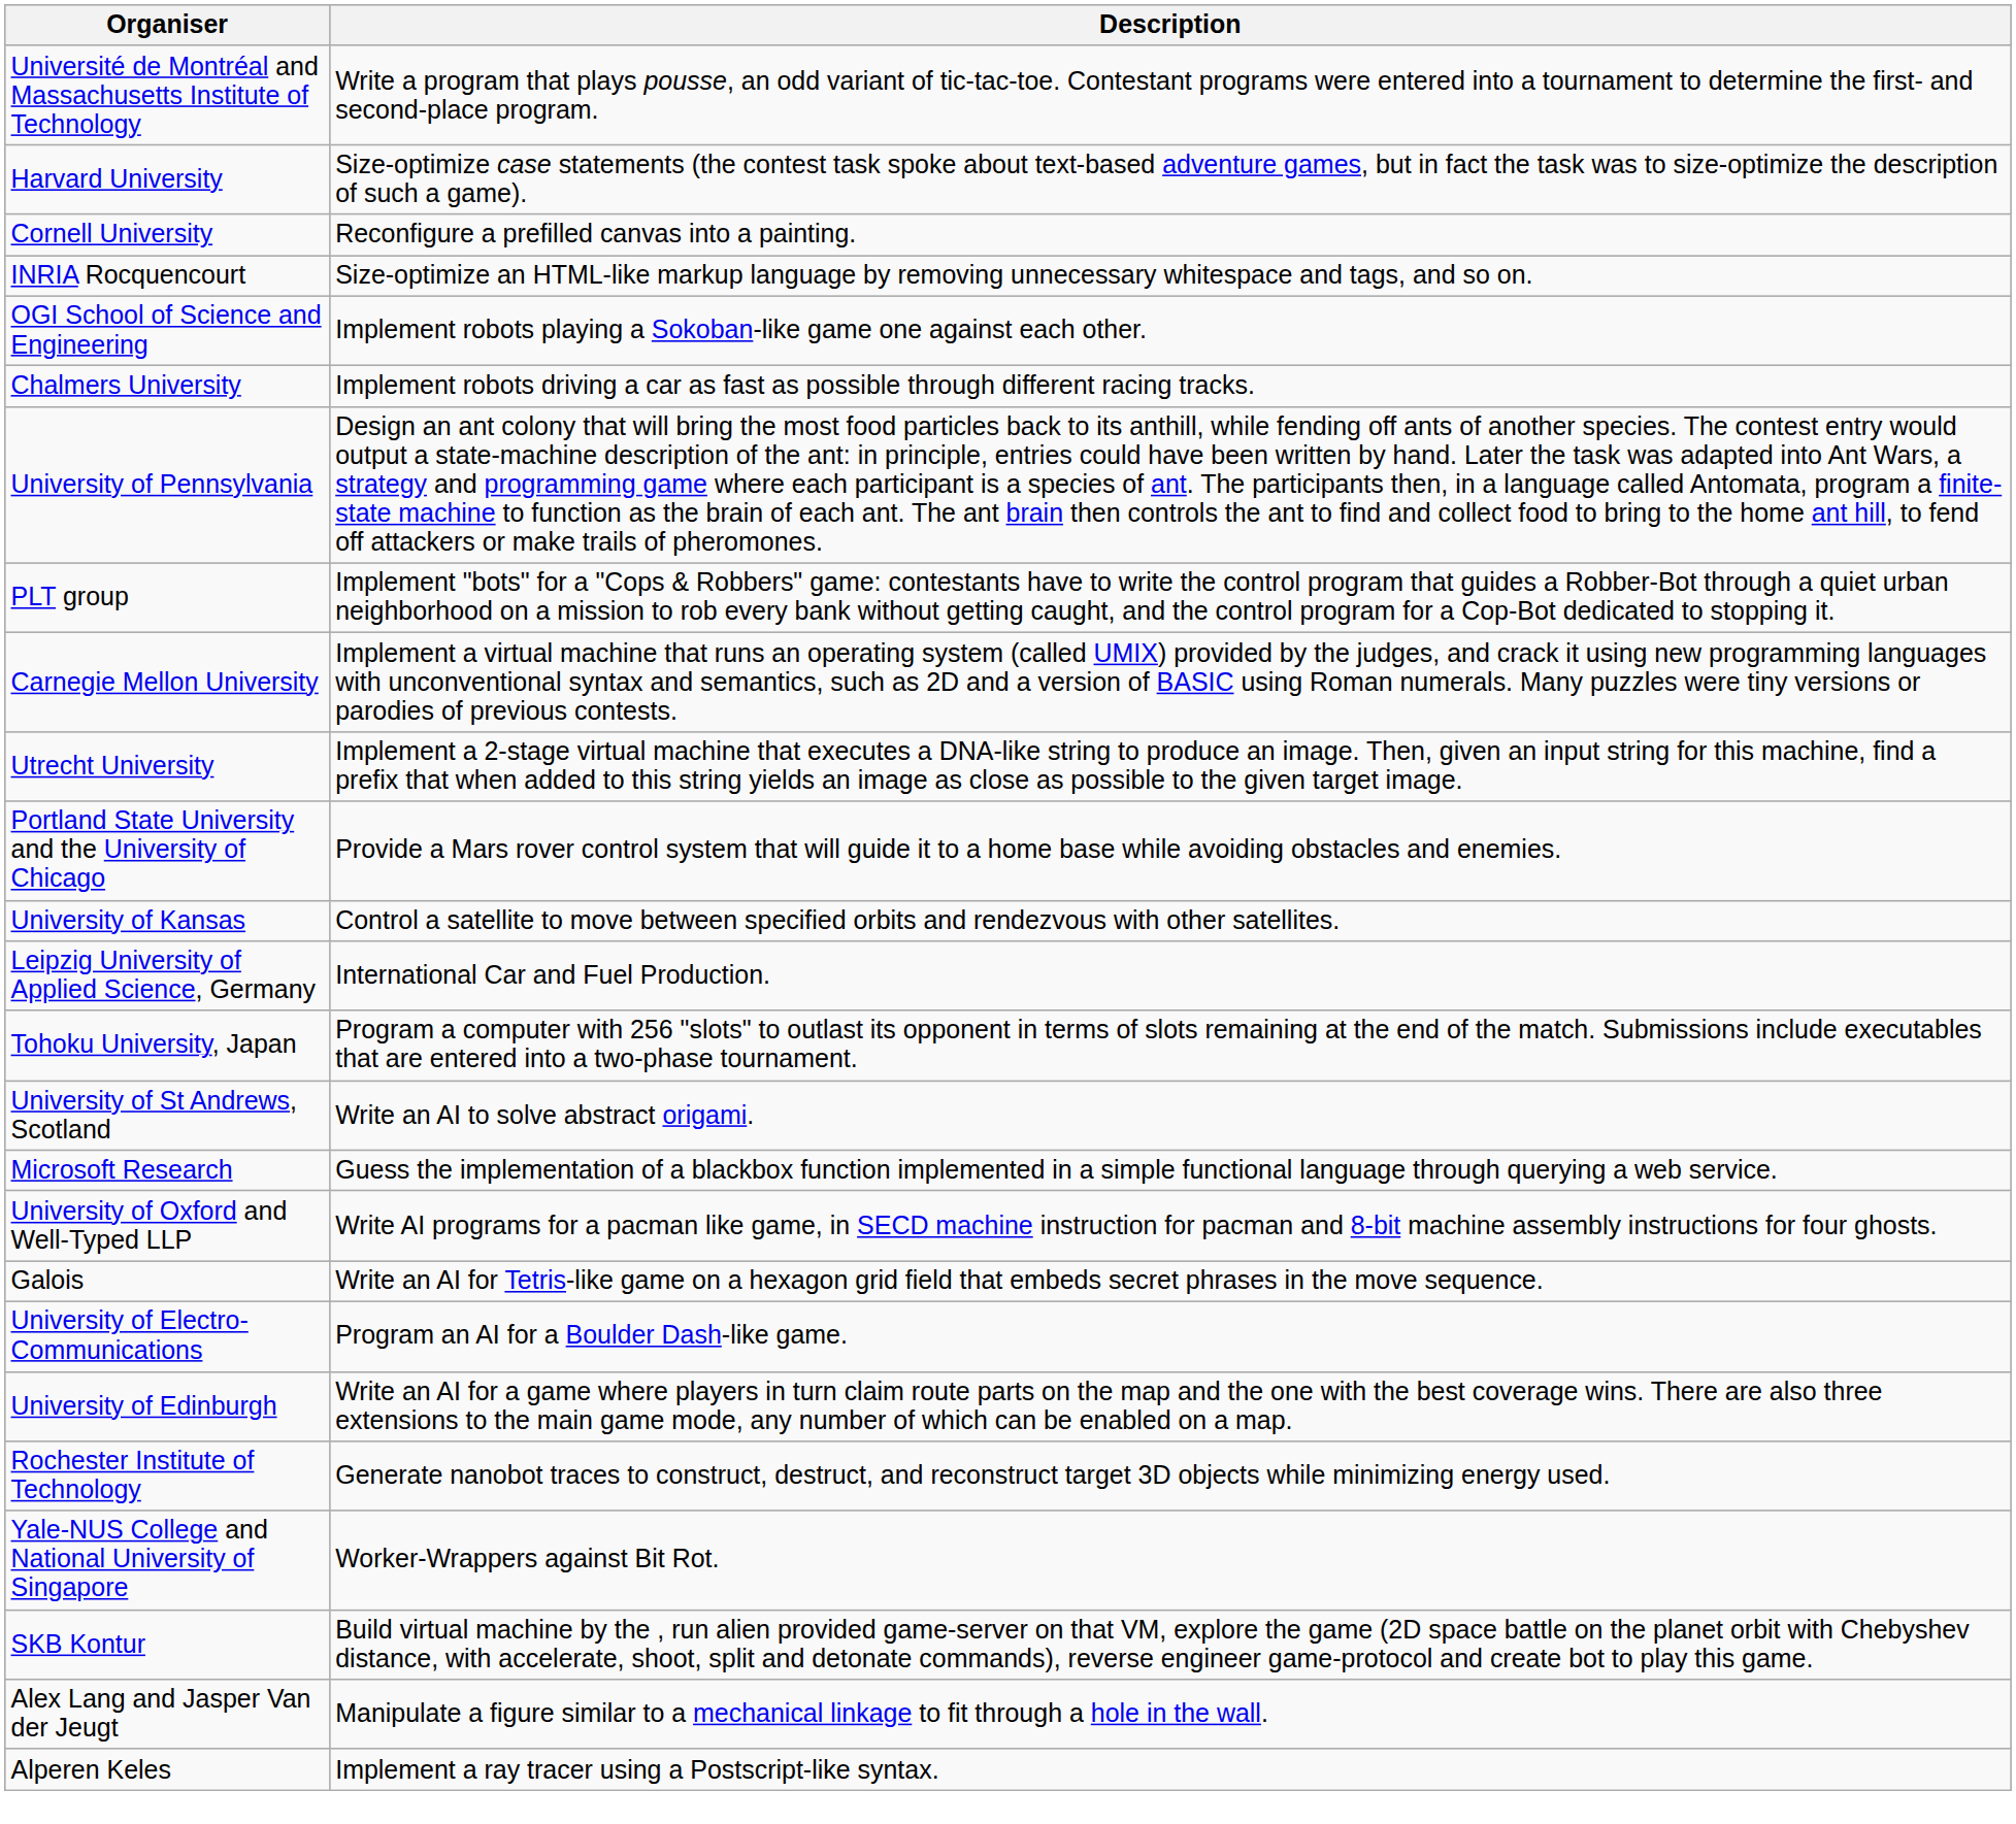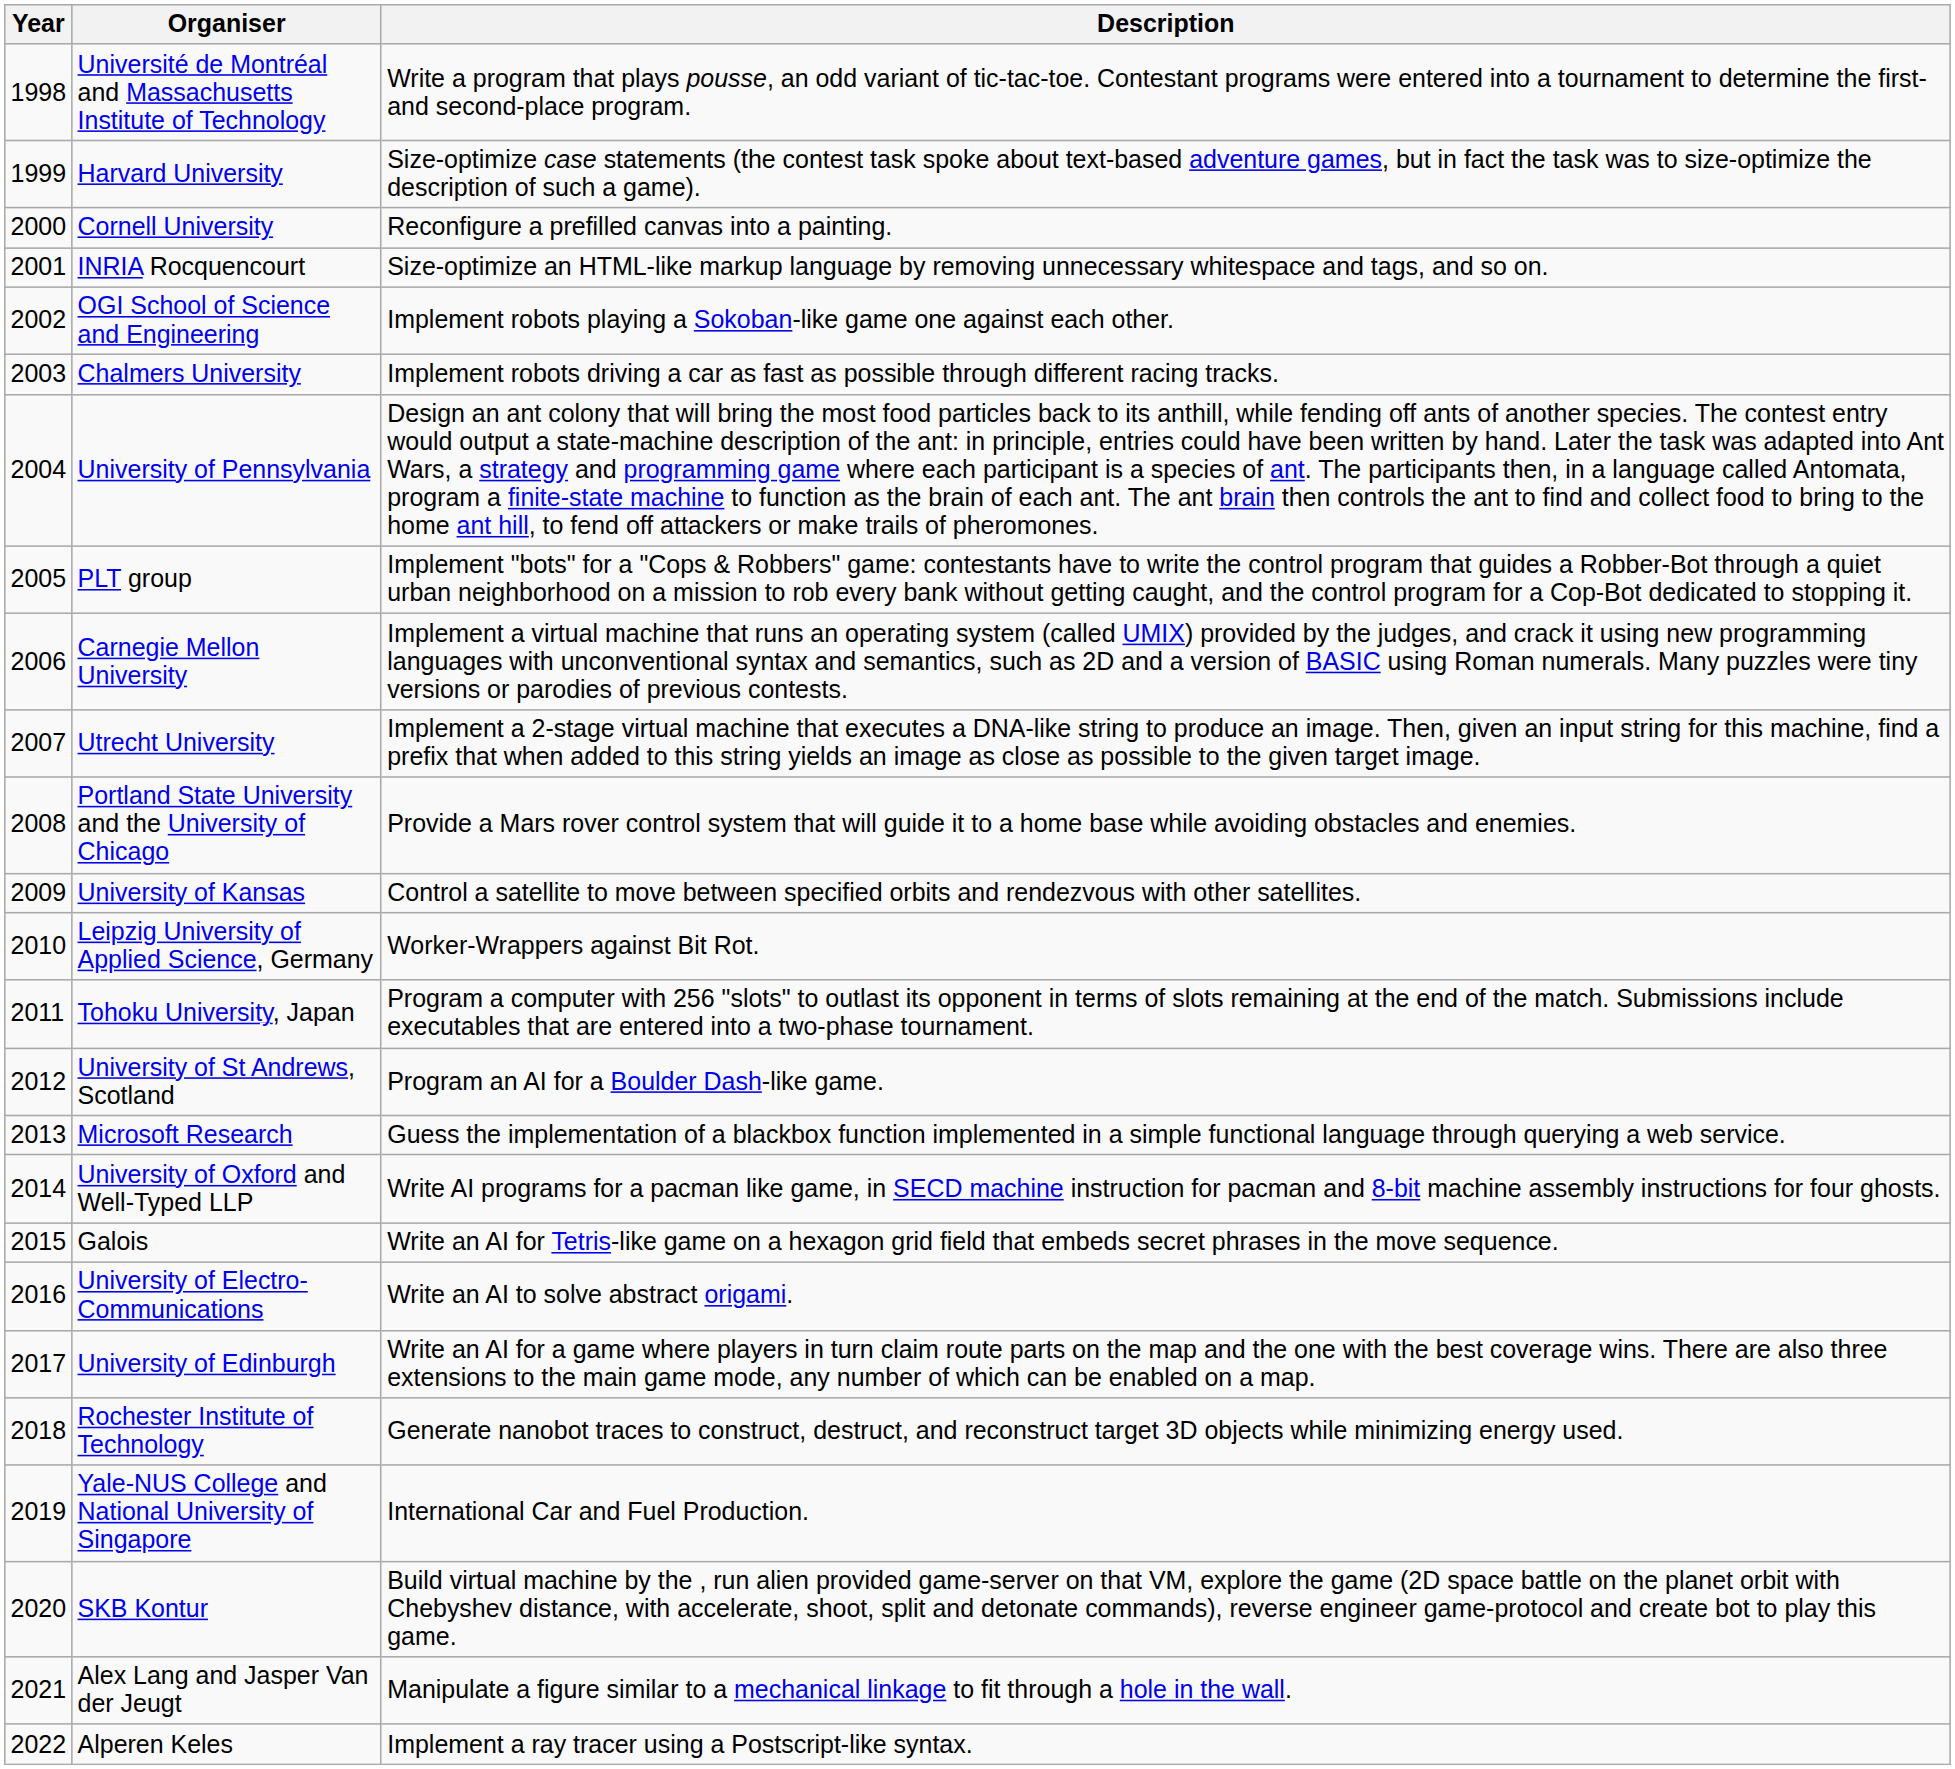+ column: Year | 1998 | 1999 | 2000 | 2001 | 2002 | 2003 | 2004 | 2005 | 2006 | 2007 | 2008 | 2009 | 2010 | 2011 | 2012 | 2013 | 2014 | 2015 | 2016 | 2017 | 2018 | 2019 | 2020 | 2021 | 2022
Leipzig University of Applied Science, Germany | Description: International Car and Fuel Production. -> Worker-Wrappers against Bit Rot.
University of St Andrews, Scotland | Description: Write an AI to solve abstract origami. -> Program an AI for a Boulder Dash-like game.
University of Electro-Communications | Description: Program an AI for a Boulder Dash-like game. -> Write an AI to solve abstract origami.
Yale-NUS College and National University of Singapore | Description: Worker-Wrappers against Bit Rot. -> International Car and Fuel Production.
